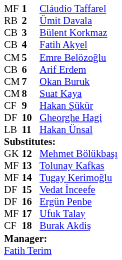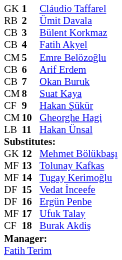Cláudio Taffarel | column 1: MF -> GK
Okan Buruk | column 1: CM -> CB
Gheorghe Hagi | column 1: DF -> CM
